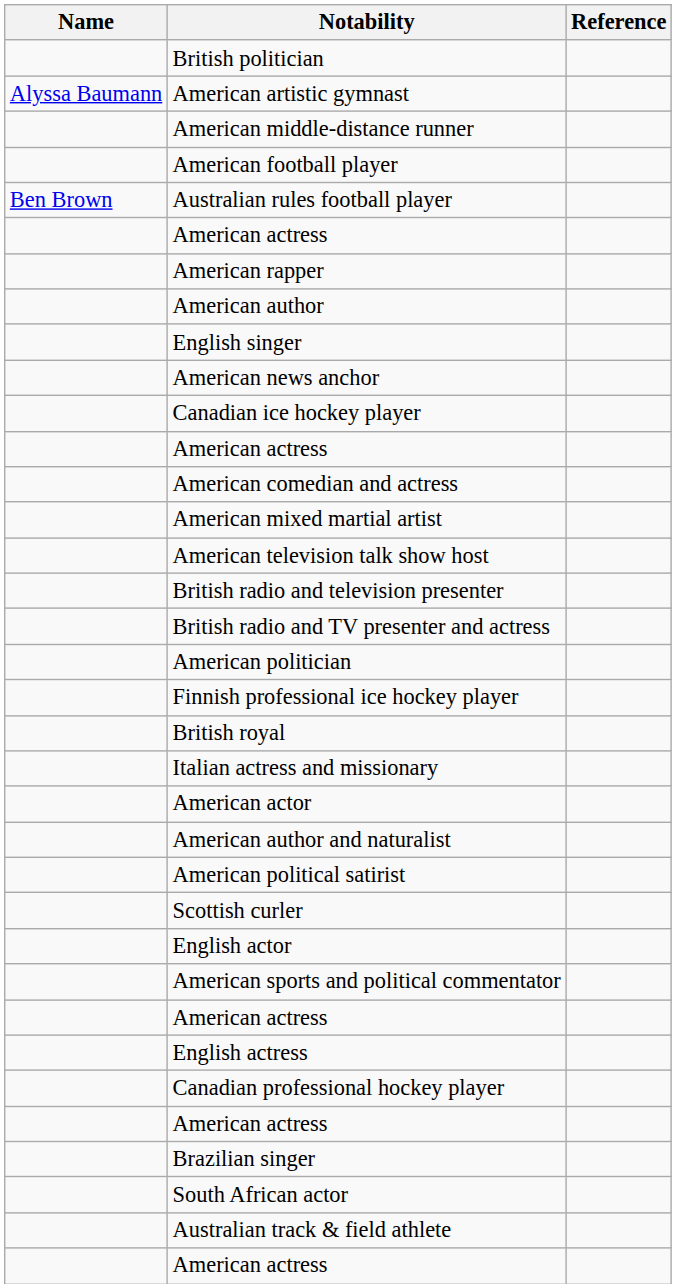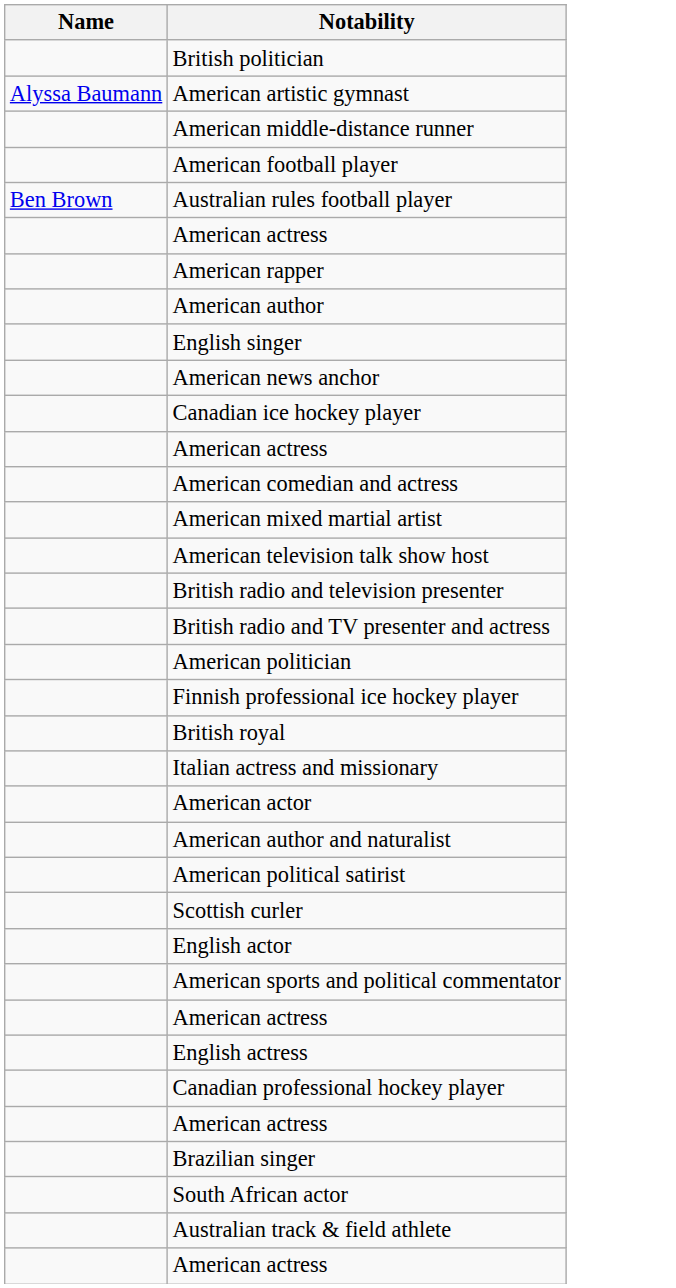- column: Reference
